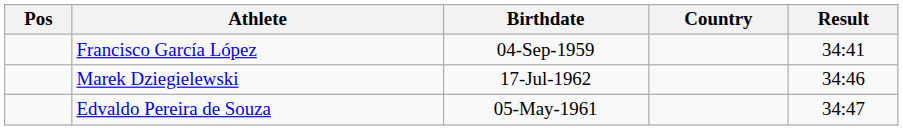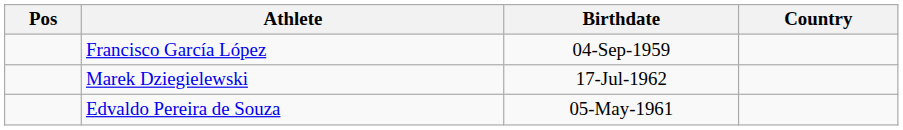- column: Result | 34:41 | 34:46 | 34:47
